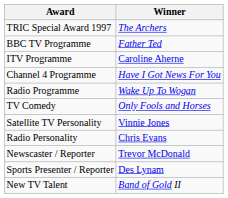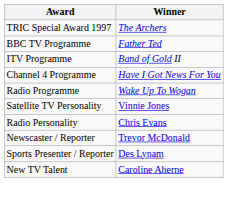ITV Programme | Winner: Caroline Aherne -> Band of Gold II
- row: TV Comedy | Only Fools and Horses
New TV Talent | Winner: Band of Gold II -> Caroline Aherne
